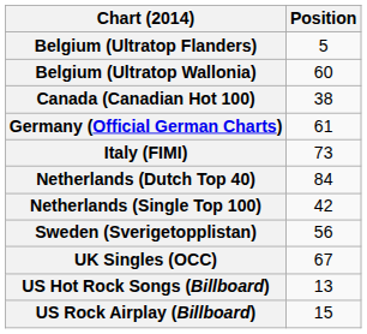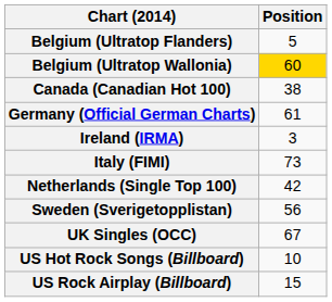Belgium (Ultratop Wallonia) | Position: no background -> gold background
+ row: Ireland (IRMA) | 3
- row: Netherlands (Dutch Top 40) | 84
US Hot Rock Songs (Billboard) | Position: 13 -> 10
